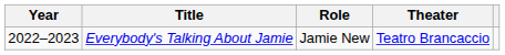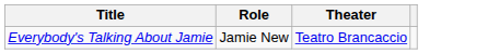- column: Year | 2022–2023
